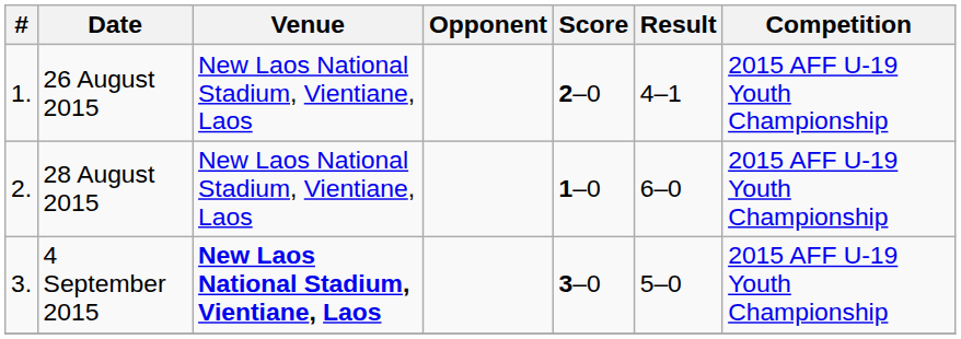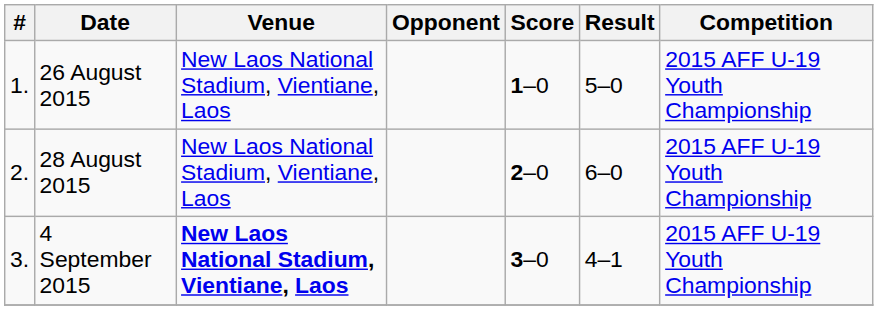26 August 2015 | Score: 2–0 -> 1–0
26 August 2015 | Result: 4–1 -> 5–0
28 August 2015 | Score: 1–0 -> 2–0
4 September 2015 | Result: 5–0 -> 4–1
